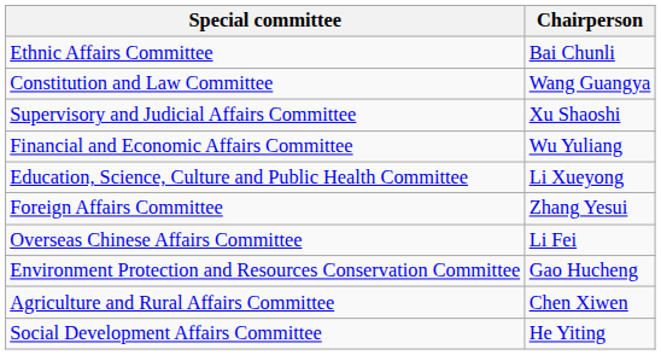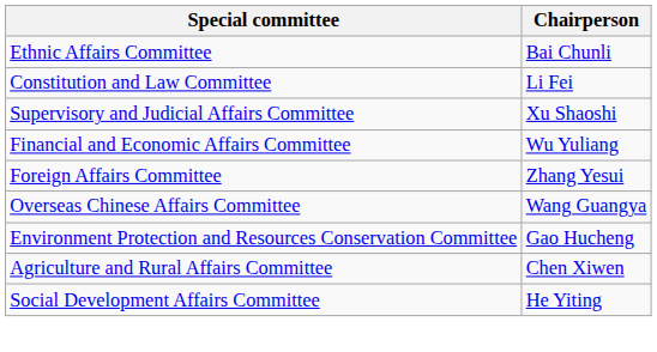Constitution and Law Committee | Chairperson: Wang Guangya -> Li Fei
- row: Education, Science, Culture and Public Health Committee | Li Xueyong
Overseas Chinese Affairs Committee | Chairperson: Li Fei -> Wang Guangya
